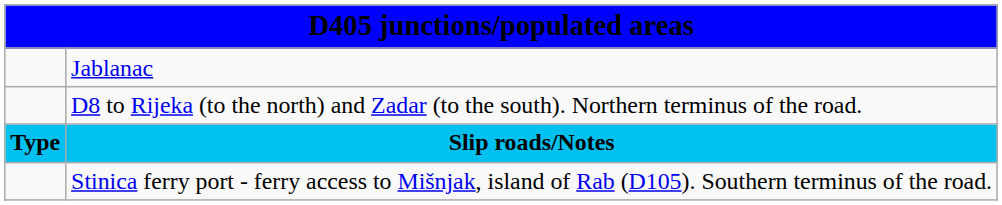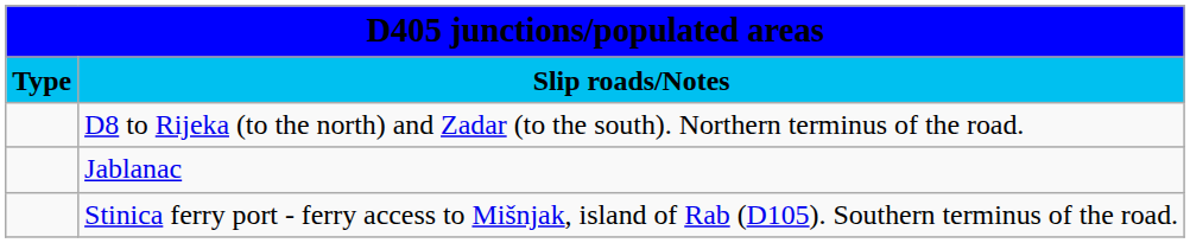rows swapped: Slip roads/Notes <-> Jablanac
